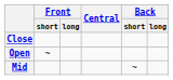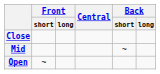rows swapped: Mid <-> Open
